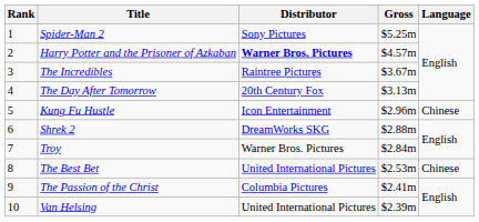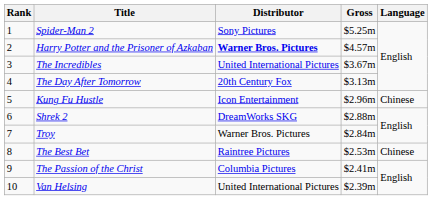The Incredibles | Distributor: Raintree Pictures -> United International Pictures
The Best Bet | Distributor: United International Pictures -> Raintree Pictures
